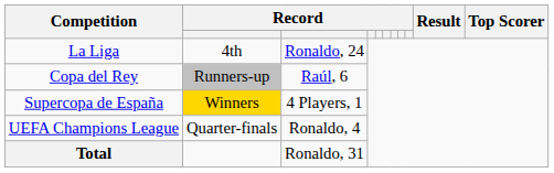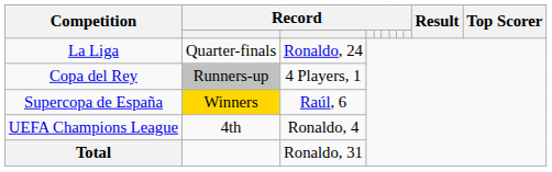La Liga | column 2: 4th -> Quarter-finals
Copa del Rey | column 3: Raúl, 6 -> 4 Players, 1
Supercopa de España | column 3: 4 Players, 1 -> Raúl, 6
UEFA Champions League | column 2: Quarter-finals -> 4th
